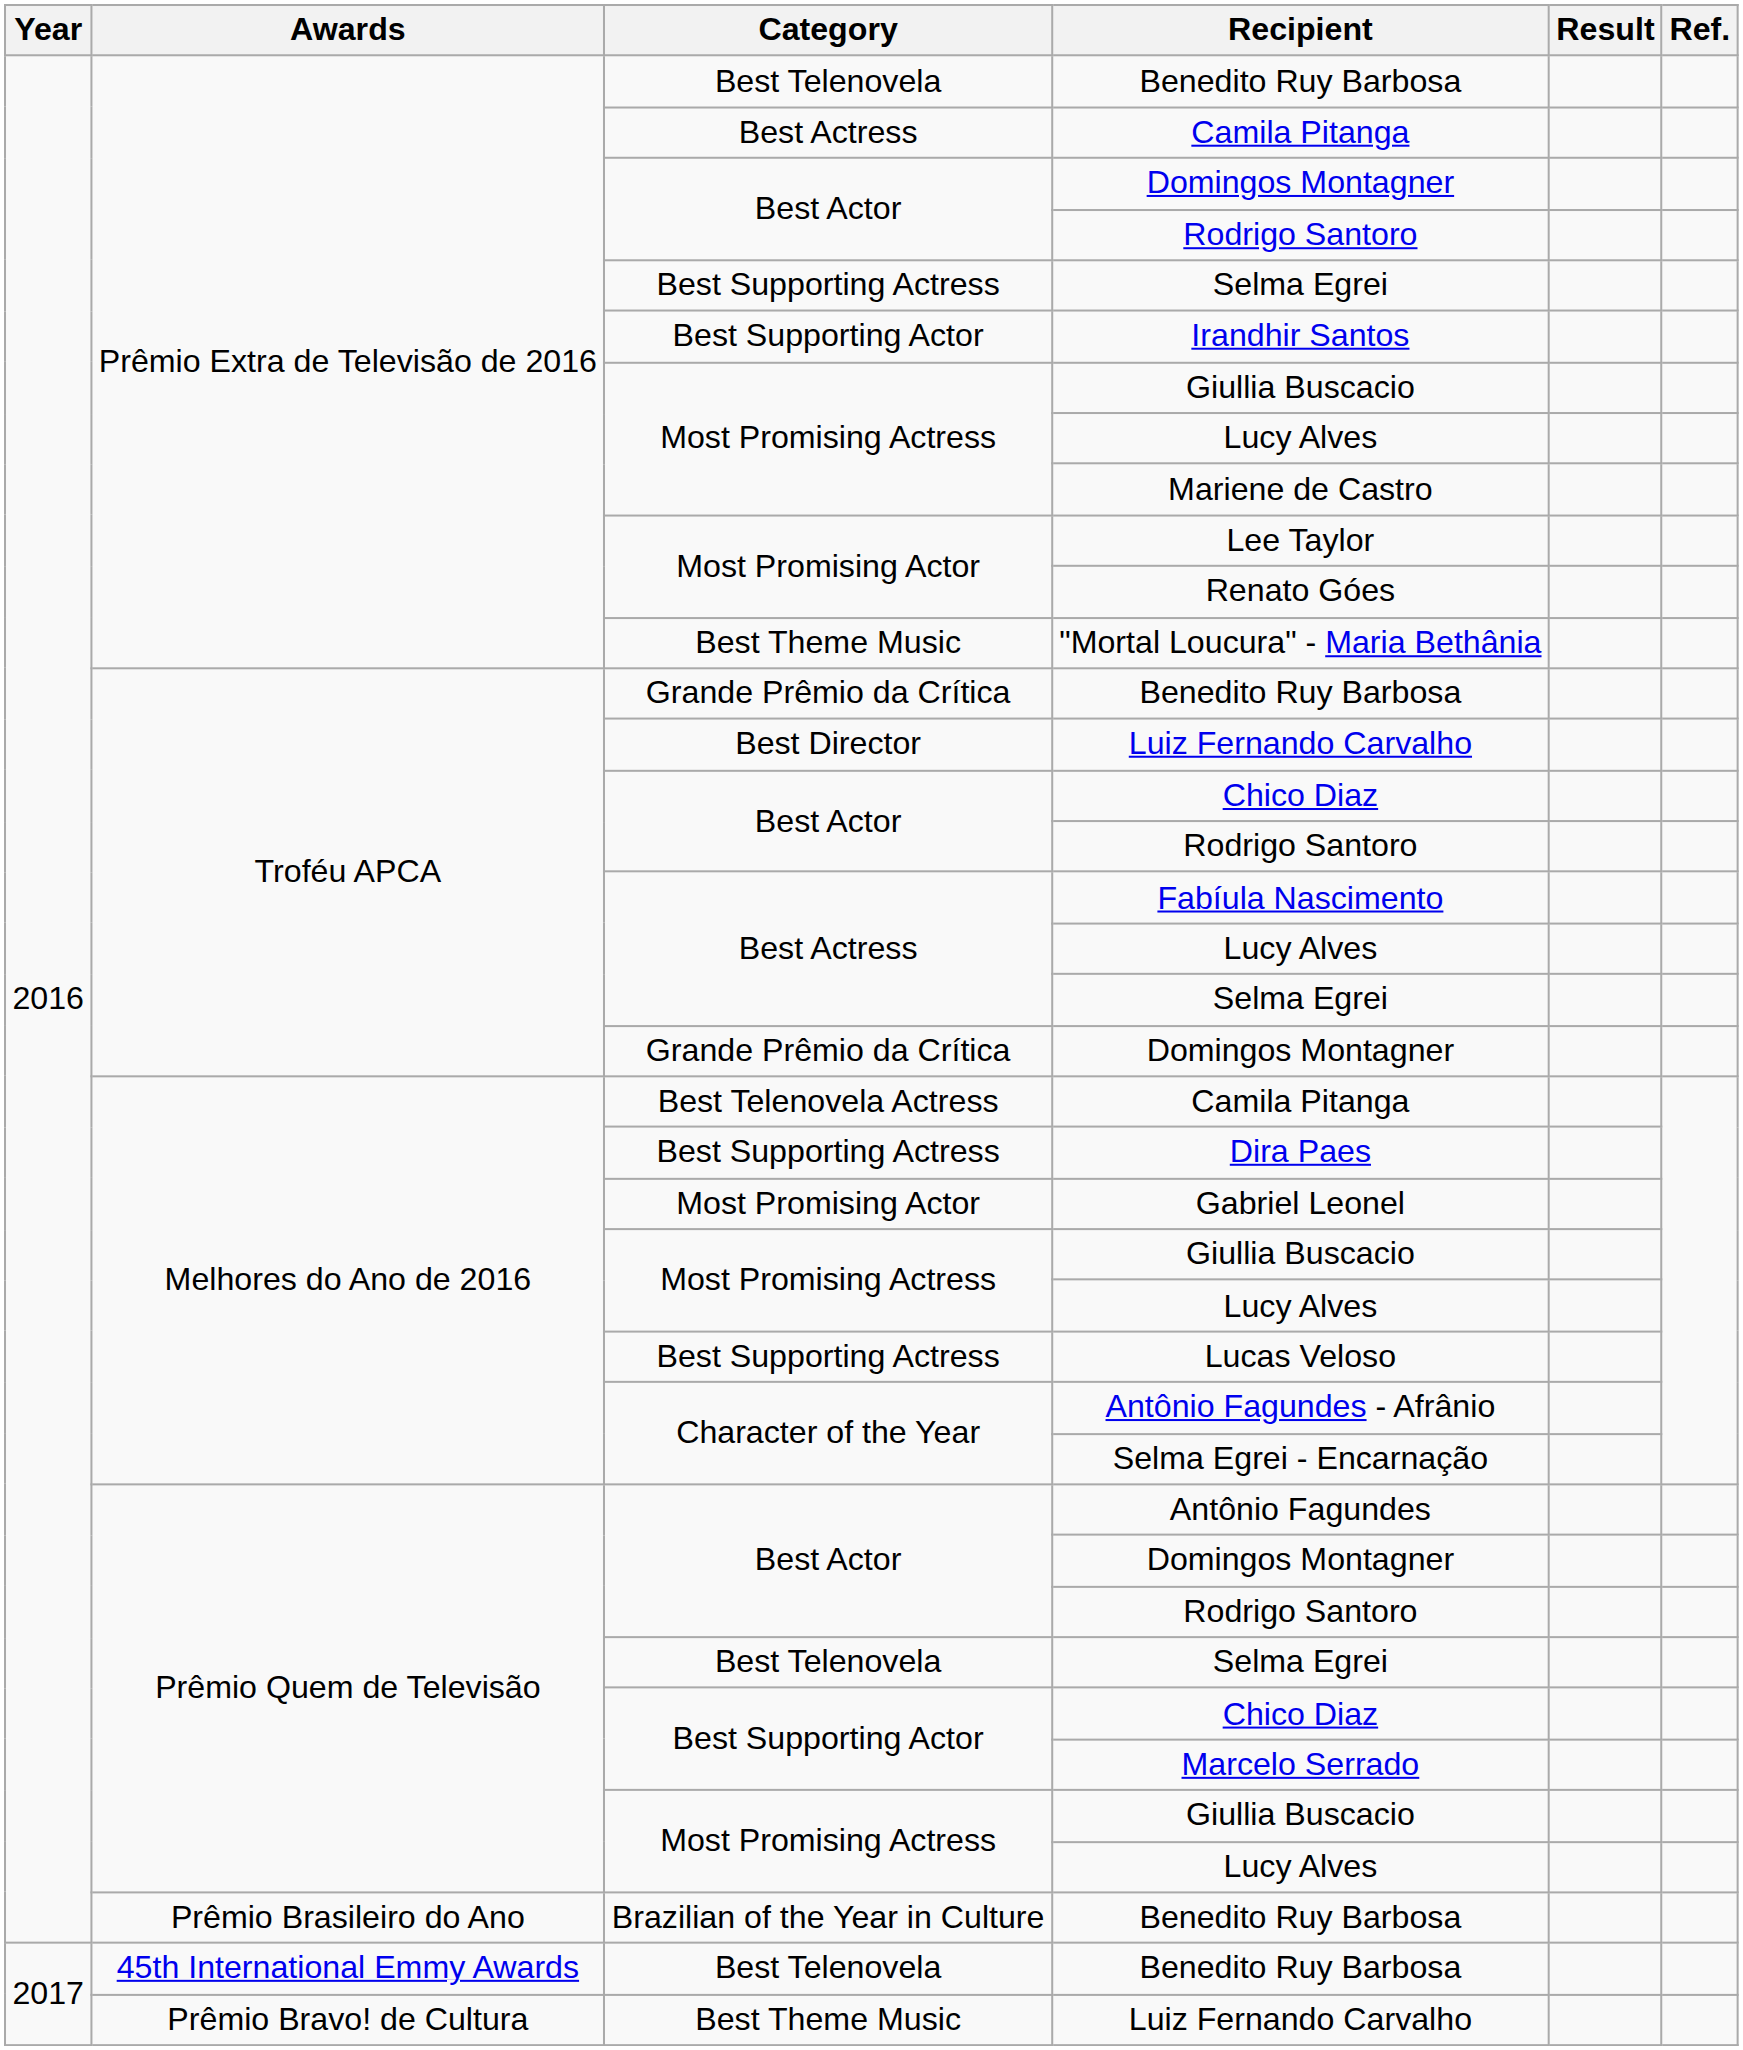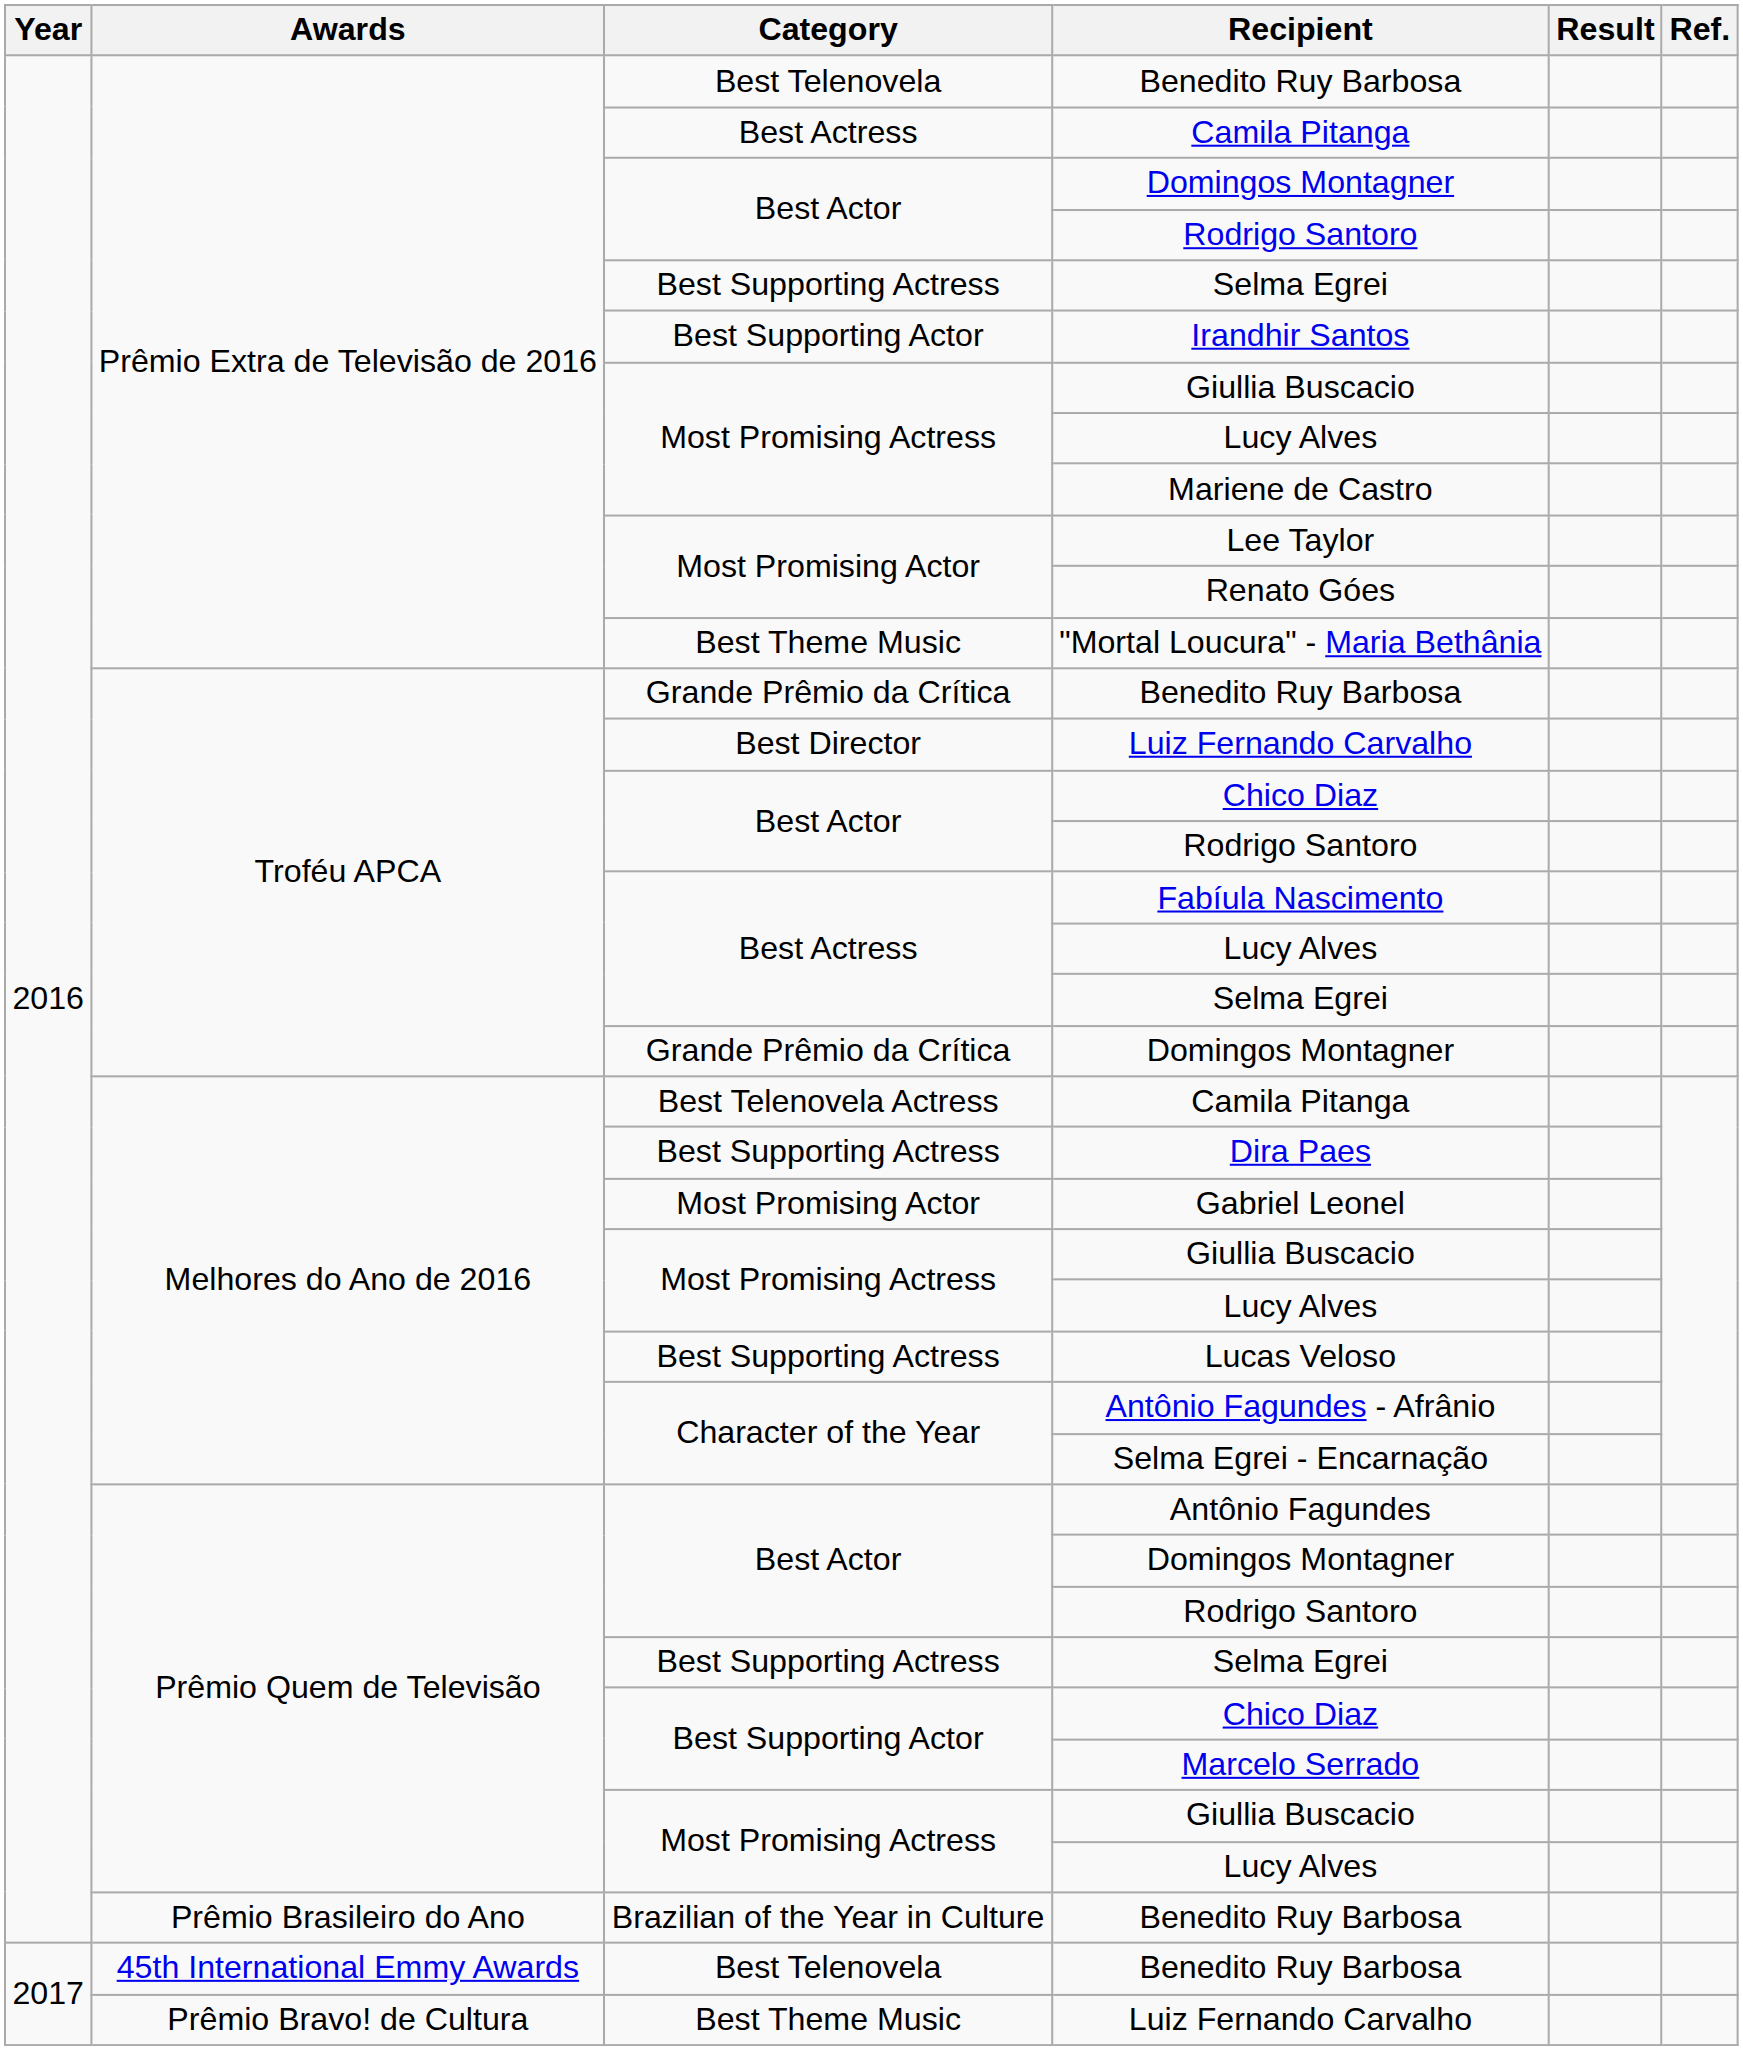Prêmio Quem de Televisão / Selma Egrei | Category: Best Telenovela -> Best Supporting Actress
